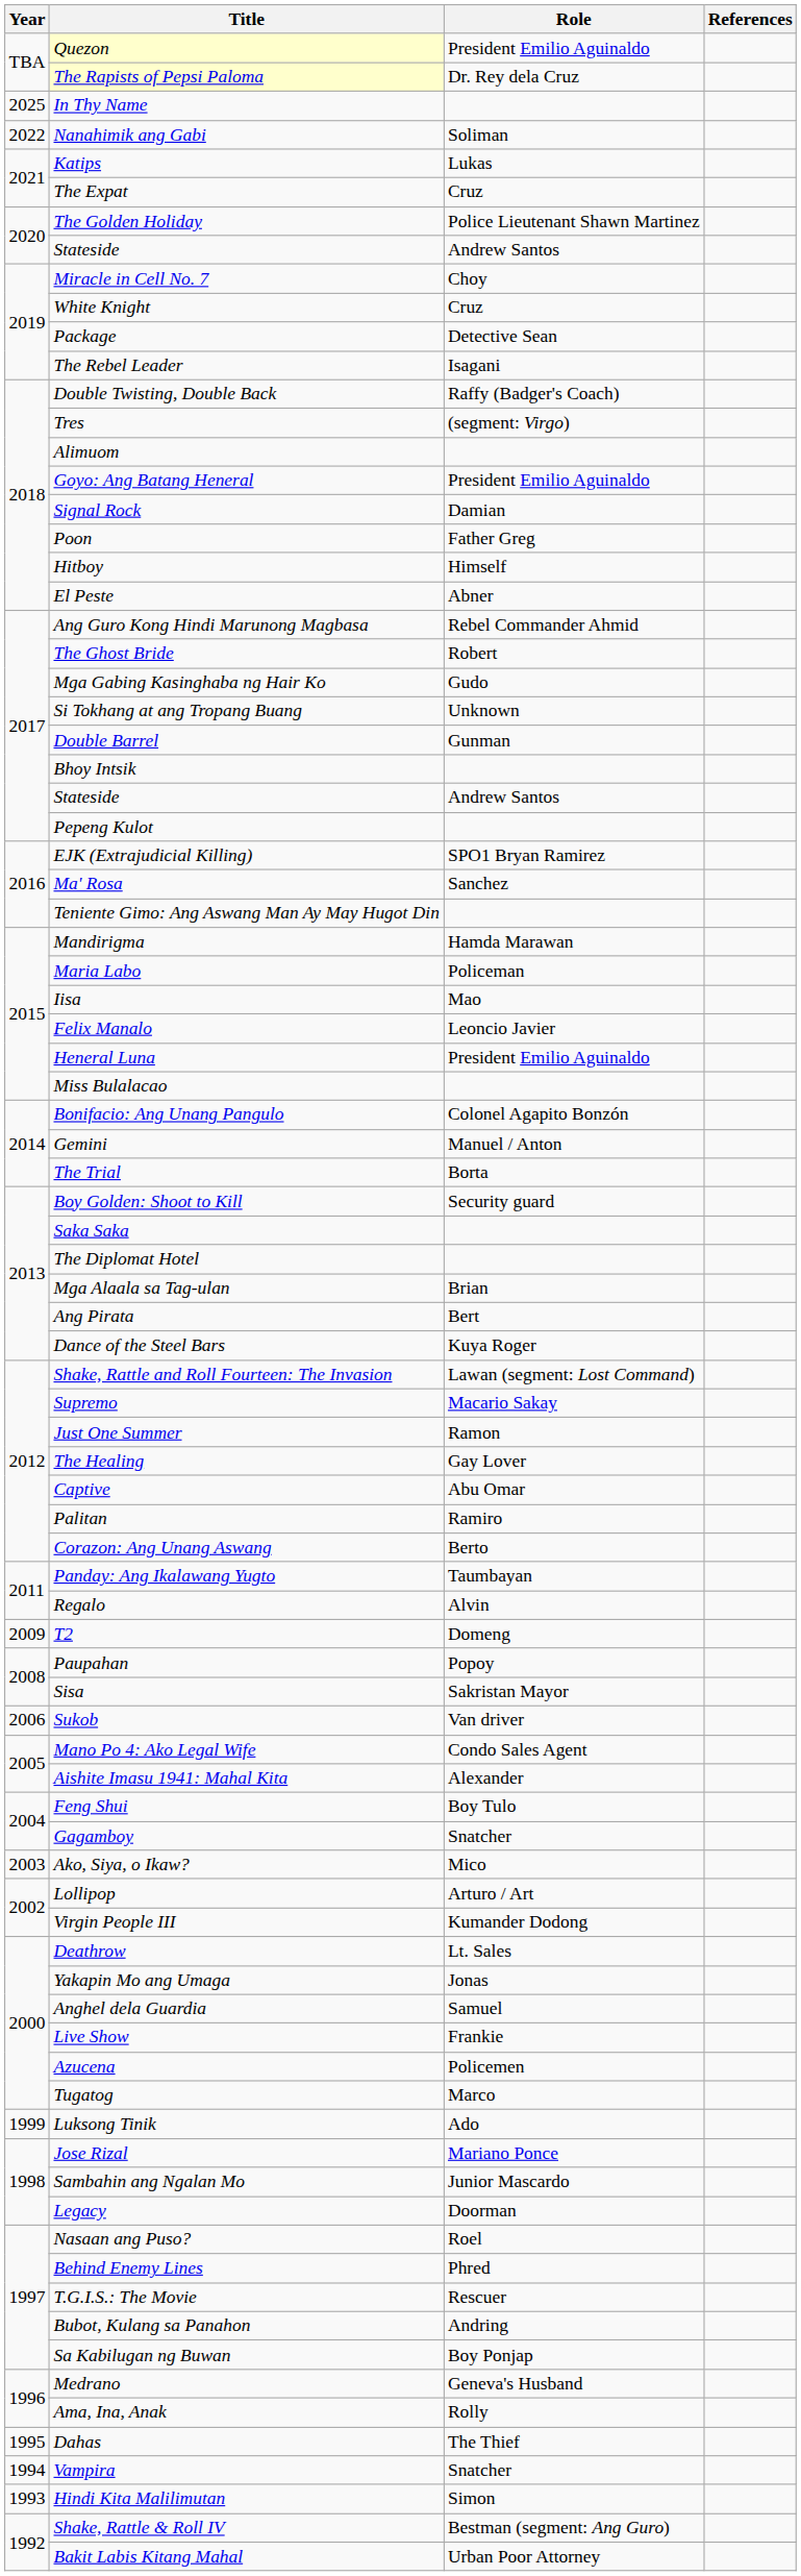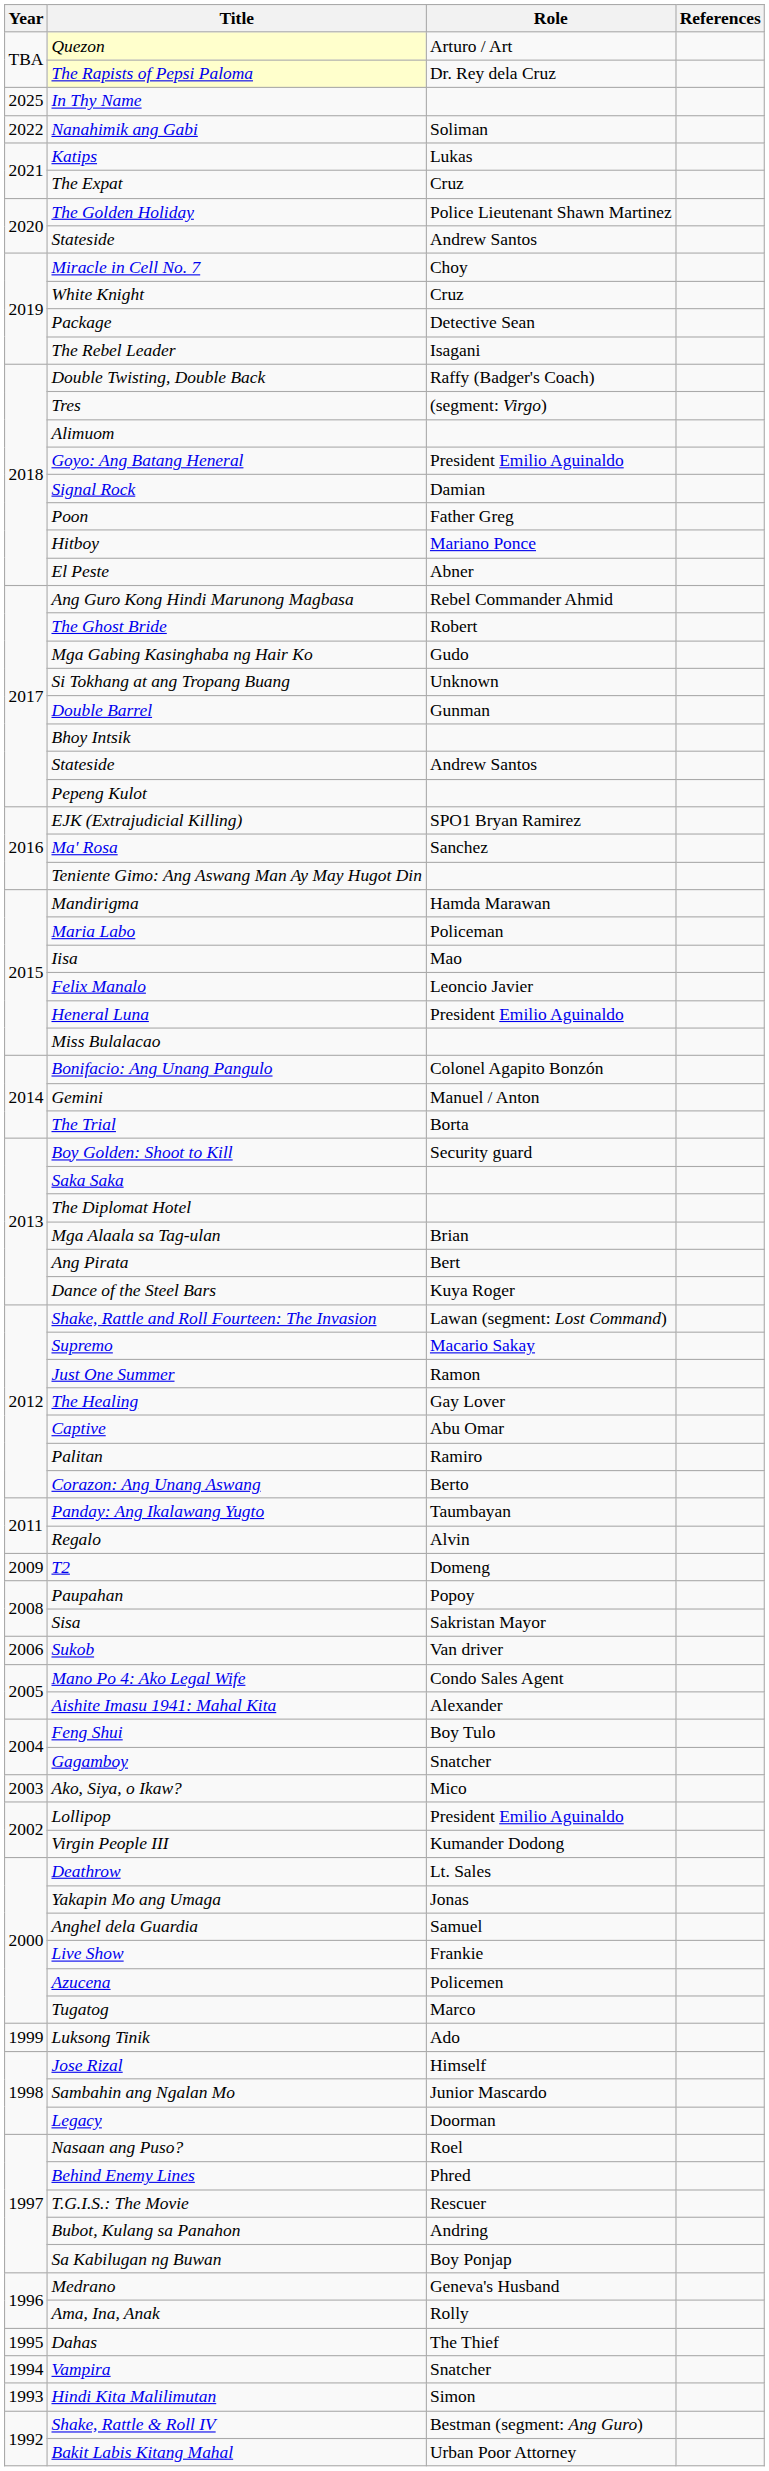Quezon | Role: President Emilio Aguinaldo -> Arturo / Art
Hitboy | Role: Himself -> Mariano Ponce
Lollipop | Role: Arturo / Art -> President Emilio Aguinaldo
Jose Rizal | Role: Mariano Ponce -> Himself
